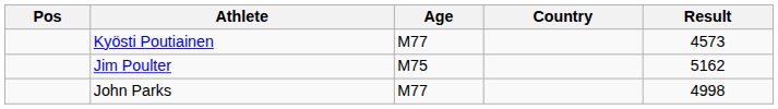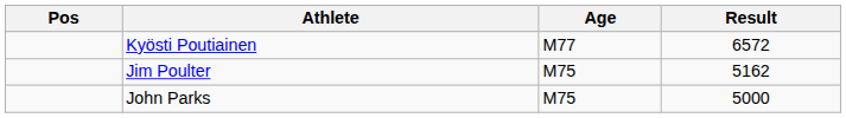- column: Country
Kyösti Poutiainen | Result: 4573 -> 6572
John Parks | Age: M77 -> M75
John Parks | Result: 4998 -> 5000
